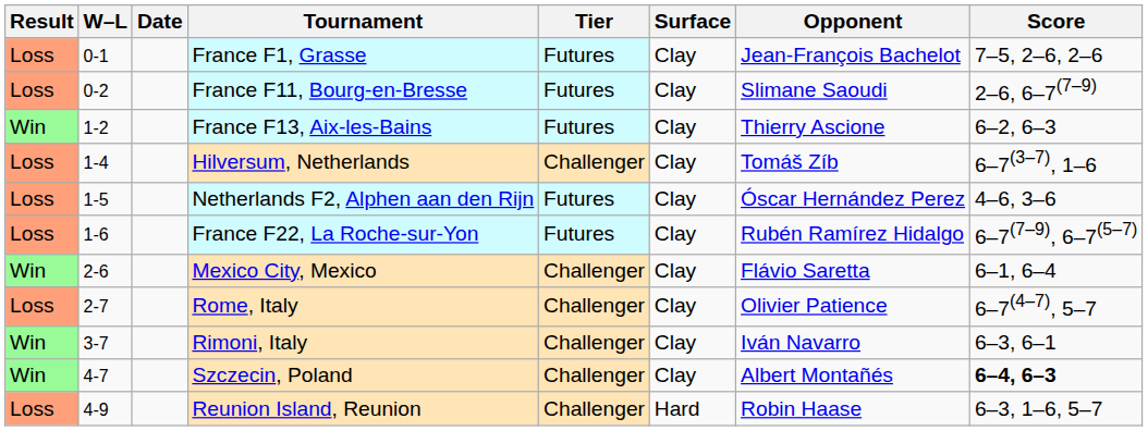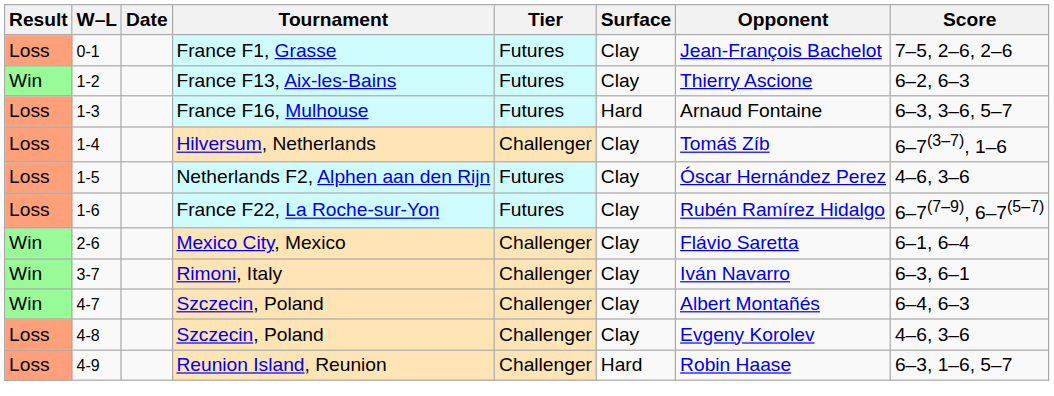- row: Loss | 0-2 | France F11, Bourg-en-Bresse | Futures | Clay | Slimane Saoudi | 2–6, 6–7(7–9)
+ row: Loss | 1-3 | France F16, Mulhouse | Futures | Hard | Arnaud Fontaine | 6–3, 3–6, 5–7
- row: Loss | 2-7 | Rome, Italy | Challenger | Clay | Olivier Patience | 6–7(4–7), 5–7
4-7 / Szczecin, Poland | Score: bold -> normal
+ row: Loss | 4-8 | Szczecin, Poland | Challenger | Clay | Evgeny Korolev | 4–6, 3–6
